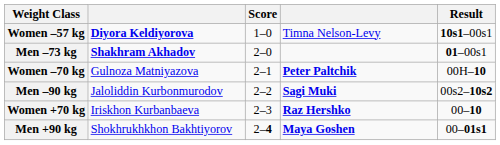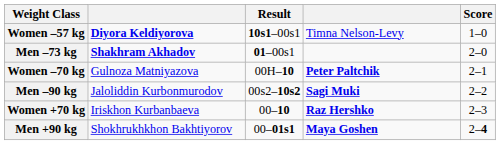columns swapped: Result <-> Score
